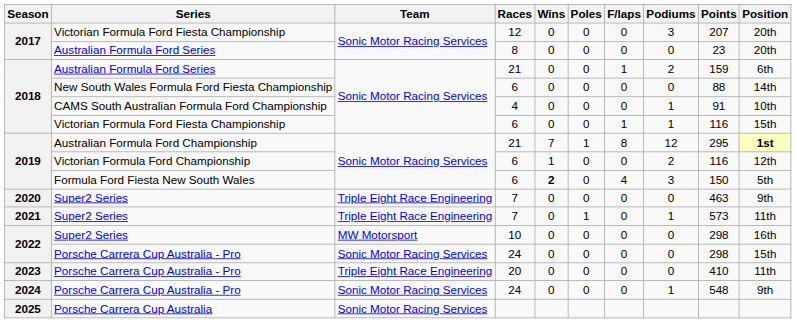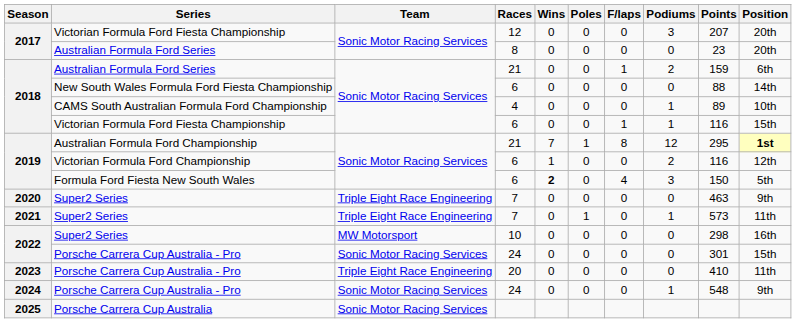CAMS South Australian Formula Ford Championship | Points: 91 -> 89
2022 / Porsche Carrera Cup Australia - Pro | Points: 298 -> 301
